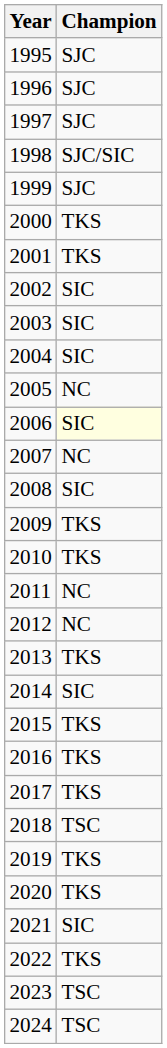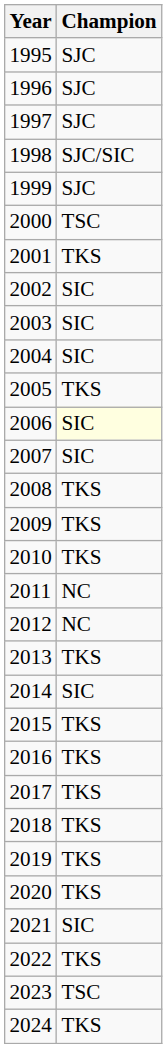2000 | Champion: TKS -> TSC
2005 | Champion: NC -> TKS
2007 | Champion: NC -> SIC
2008 | Champion: SIC -> TKS
2018 | Champion: TSC -> TKS
2024 | Champion: TSC -> TKS
